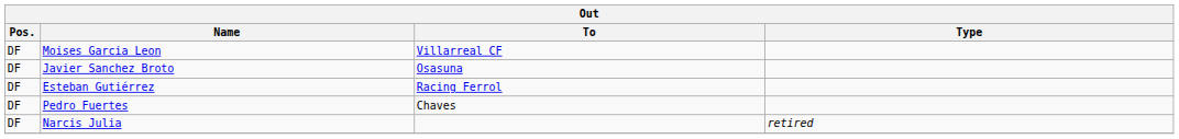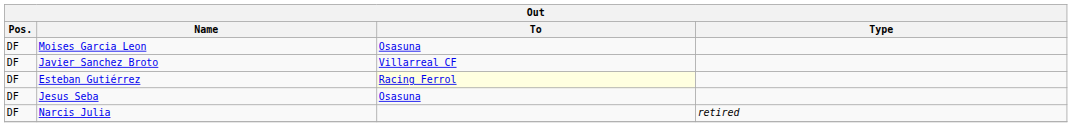Moises Garcia Leon | To: Villarreal CF -> Osasuna
Javier Sanchez Broto | To: Osasuna -> Villarreal CF
Esteban Gutiérrez | To: no background -> lightyellow background
- row: DF | Pedro Fuertes | Chaves
+ row: DF | Jesus Seba | Osasuna
